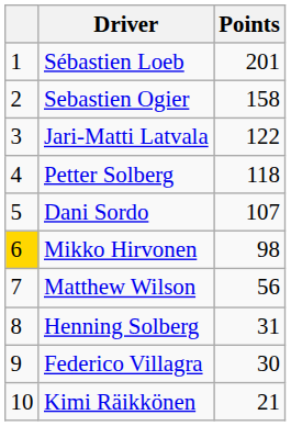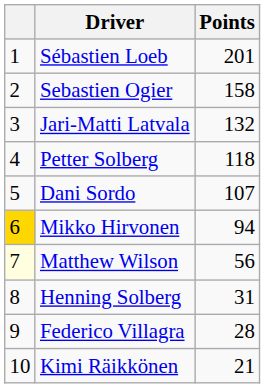Jari-Matti Latvala | Points: 122 -> 132
Mikko Hirvonen | Points: 98 -> 94
Matthew Wilson | column 1: no background -> lightyellow background
Federico Villagra | Points: 30 -> 28
